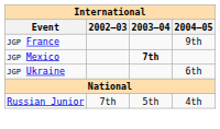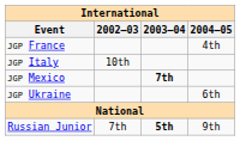JGP France | 2004–05: 9th -> 4th
+ row: JGP Italy | 10th
Russian Junior | 2003–04: normal -> bold
Russian Junior | 2004–05: 4th -> 9th
